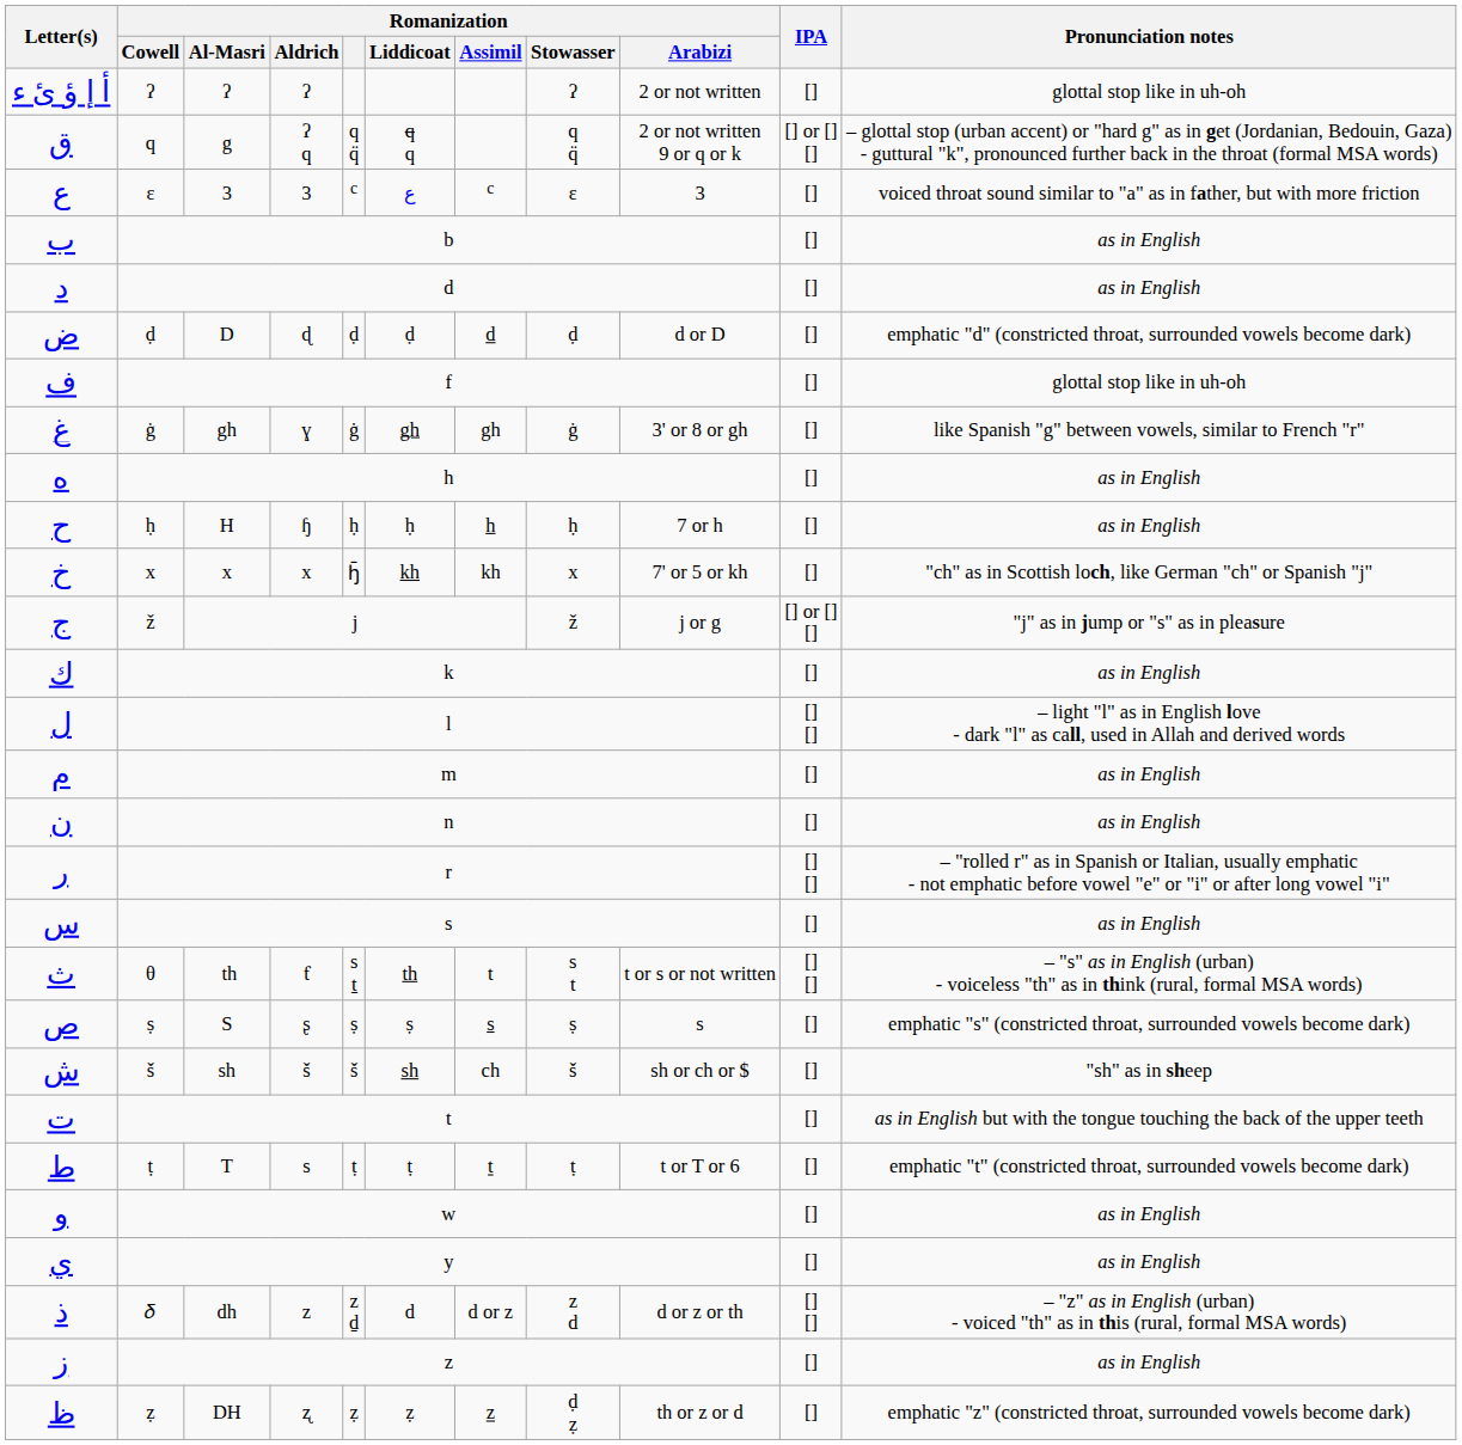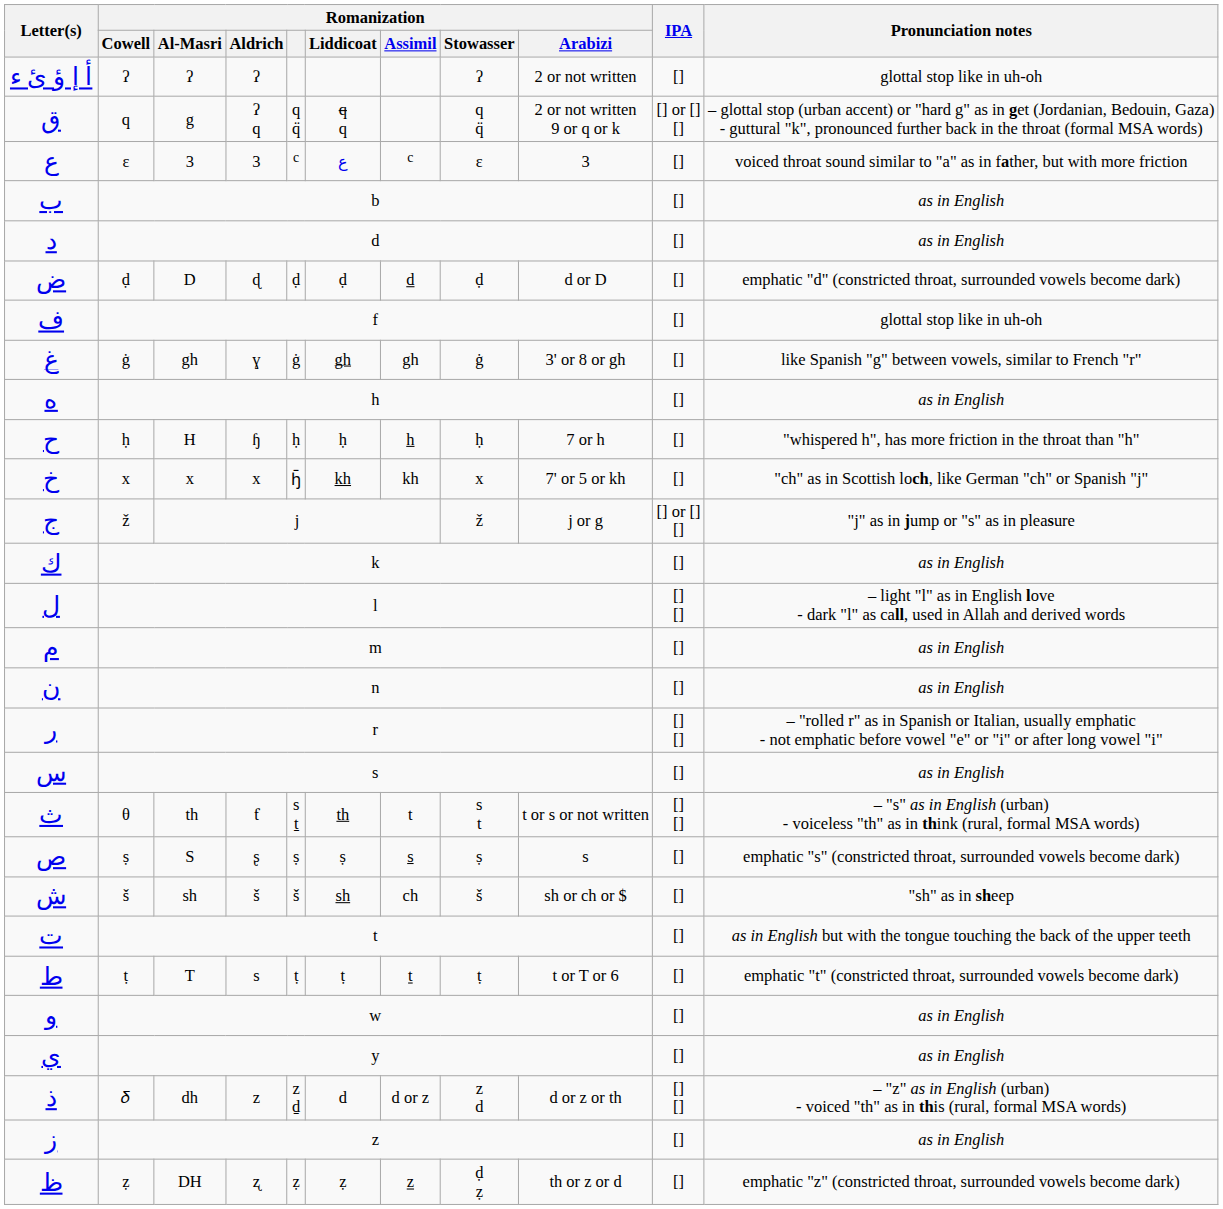ح | Pronunciation notes: as in English -> "whispered h", has more friction in the throat than "h"
